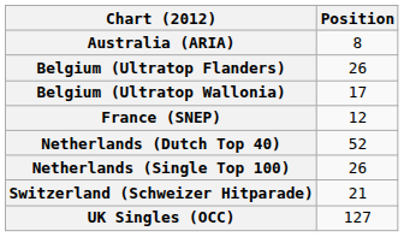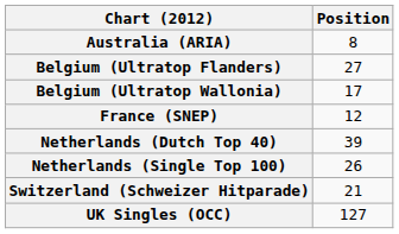Belgium (Ultratop Flanders) | Position: 26 -> 27
Netherlands (Dutch Top 40) | Position: 52 -> 39
